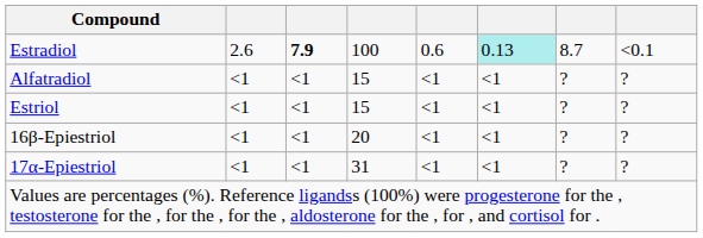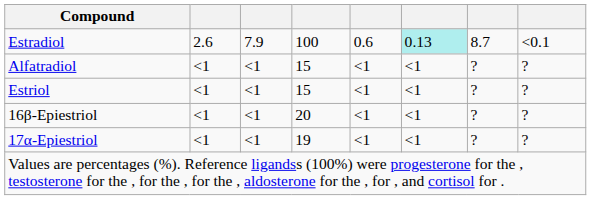Estradiol | column 3: bold -> normal
17α-Epiestriol | column 4: 31 -> 19
